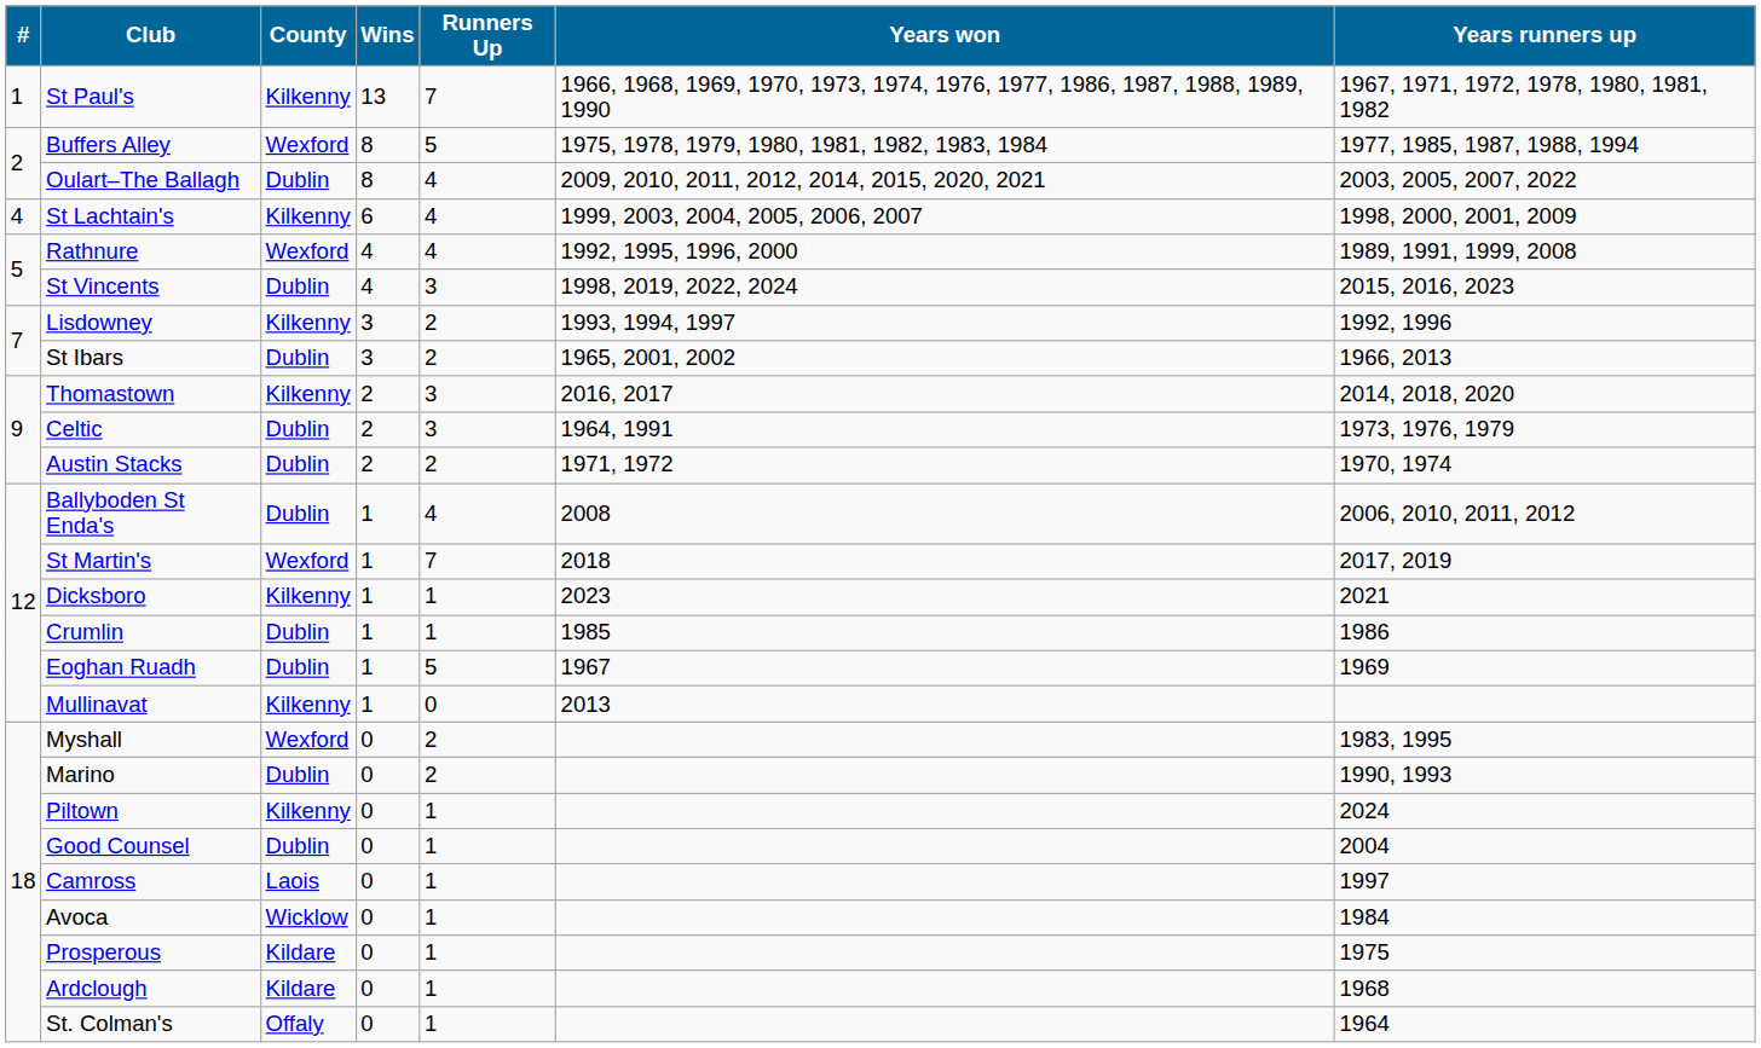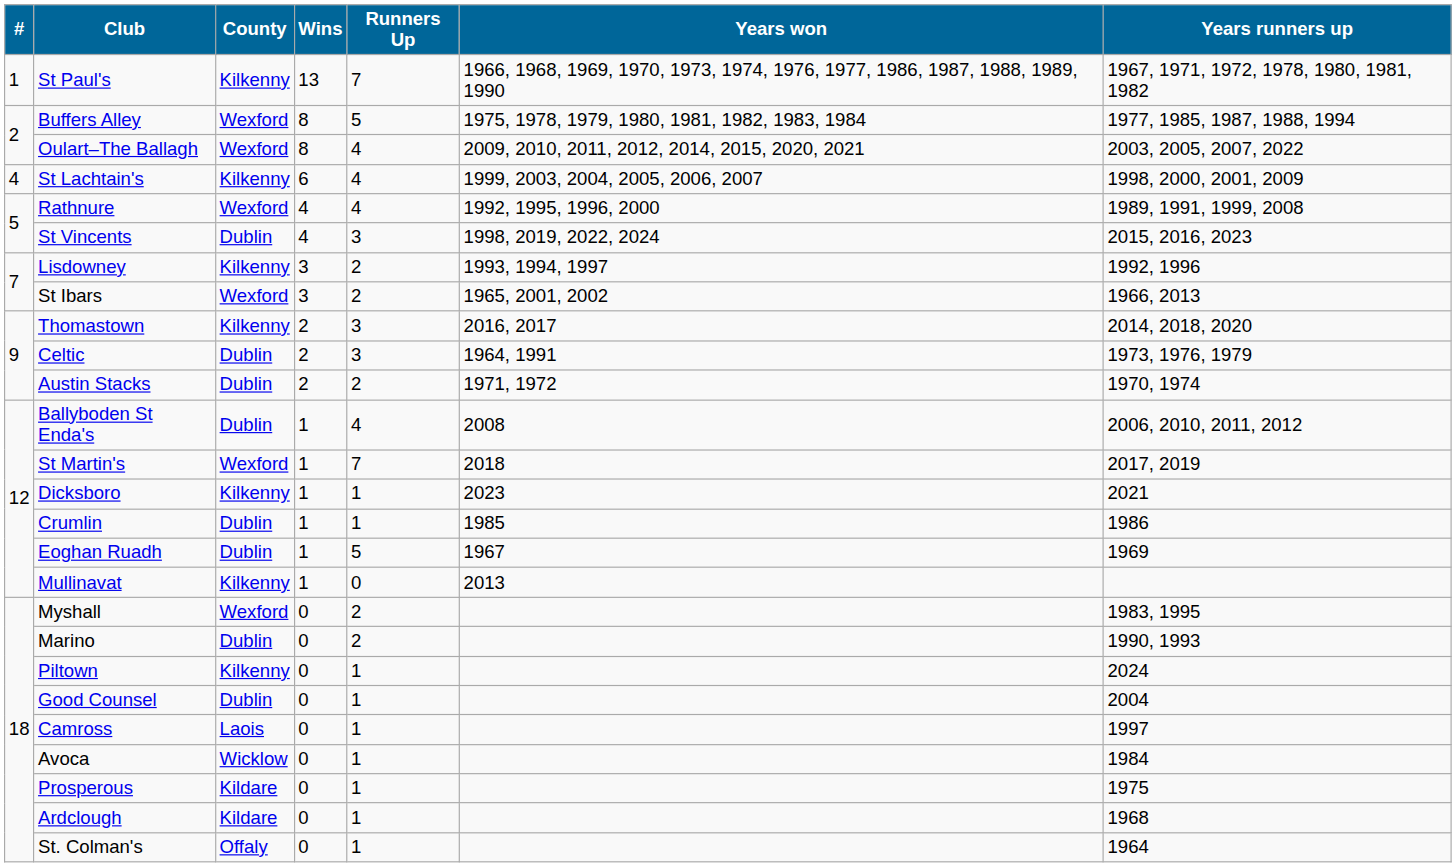Oulart–The Ballagh | County: Dublin -> Wexford
St Ibars | County: Dublin -> Wexford
